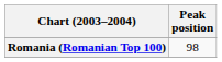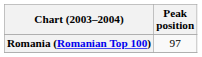Romania (Romanian Top 100) | Peak position: 98 -> 97
